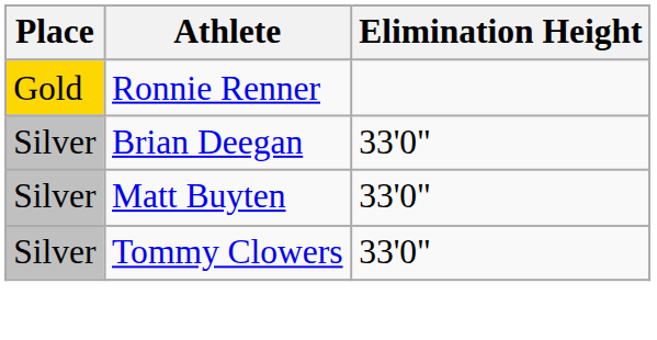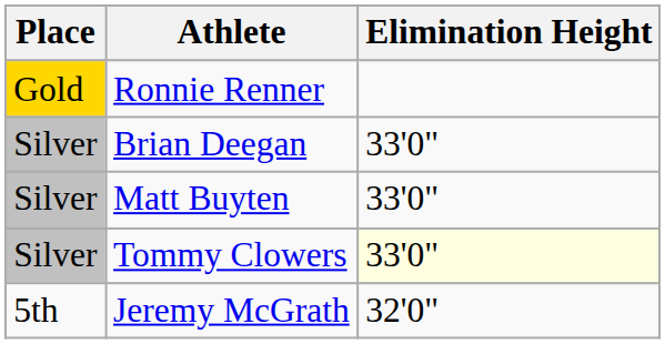Tommy Clowers | Elimination Height: no background -> lightyellow background
+ row: 5th | Jeremy McGrath | 32'0"
